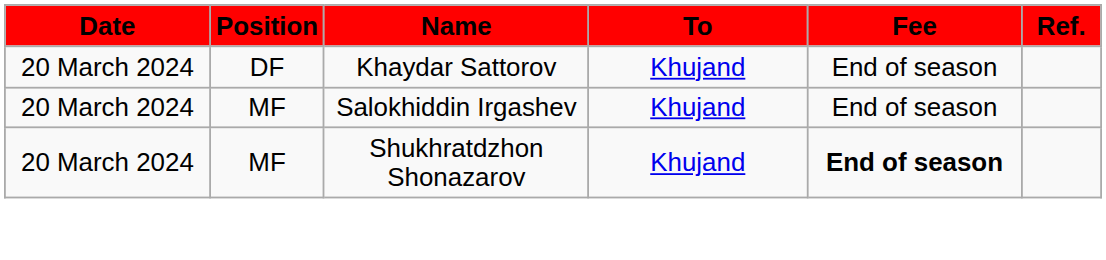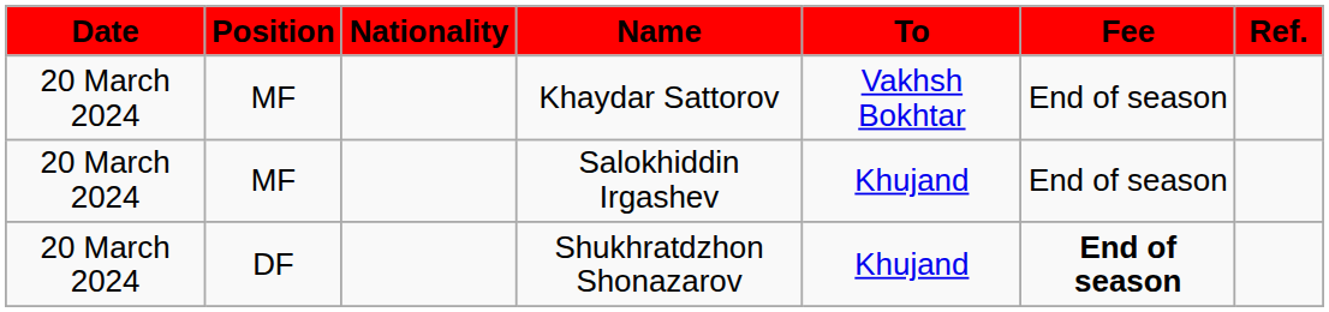+ column: Nationality
Khaydar Sattorov | Position: DF -> MF
Khaydar Sattorov | To: Khujand -> Vakhsh Bokhtar
Shukhratdzhon Shonazarov | Position: MF -> DF
